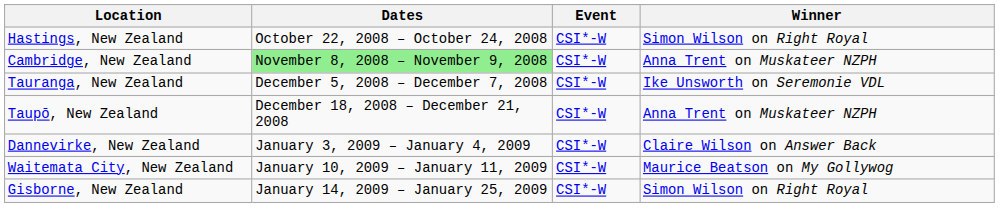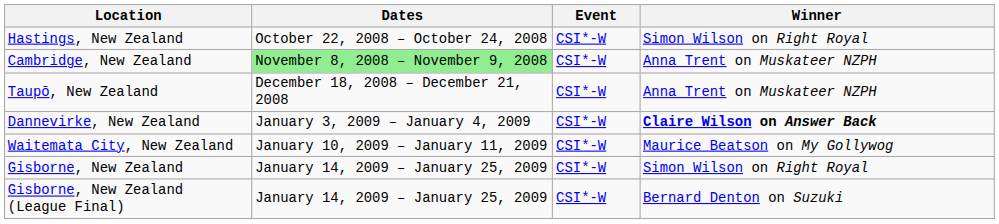- row: Tauranga, New Zealand | December 5, 2008 – December 7, 2008 | CSI*-W | Ike Unsworth on Seremonie VDL
Dannevirke, New Zealand | Winner: normal -> bold
+ row: Gisborne, New Zealand (League Final) | January 14, 2009 – January 25, 2009 | CSI*-W | Bernard Denton on Suzuki
